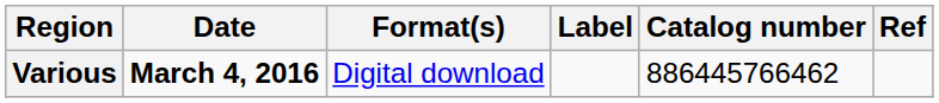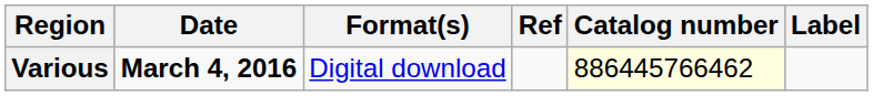columns swapped: Label <-> Ref
Various | Catalog number: no background -> lightyellow background
